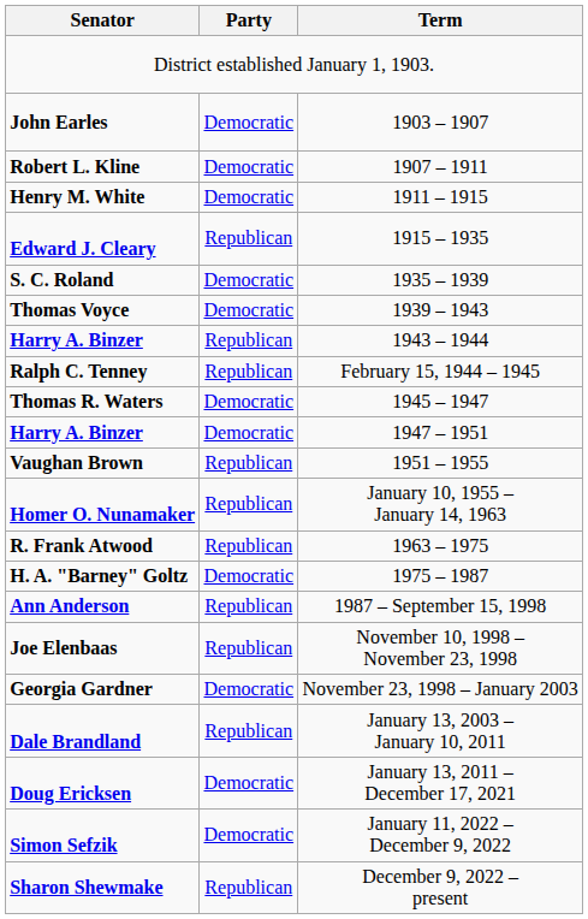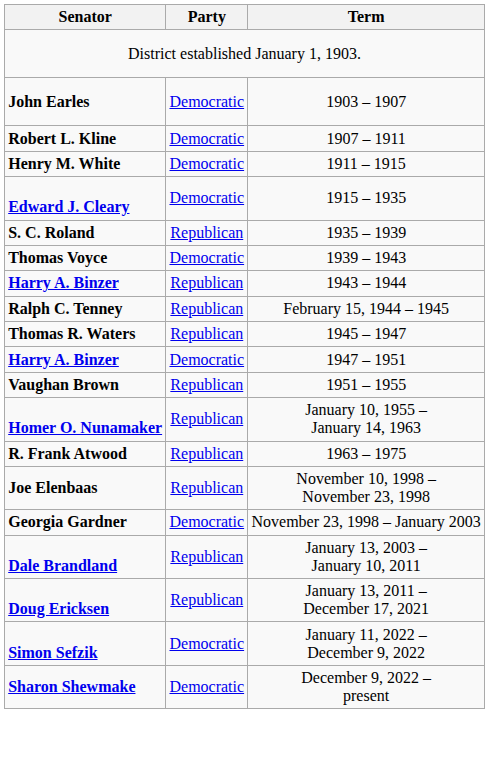Edward J. Cleary | Party: Republican -> Democratic
S. C. Roland | Party: Democratic -> Republican
Thomas R. Waters | Party: Democratic -> Republican
- row: H. A. "Barney" Goltz | Democratic | 1975 – 1987
- row: Ann Anderson | Republican | 1987 – September 15, 1998
Doug Ericksen | Party: Democratic -> Republican
Sharon Shewmake | Party: Republican -> Democratic
